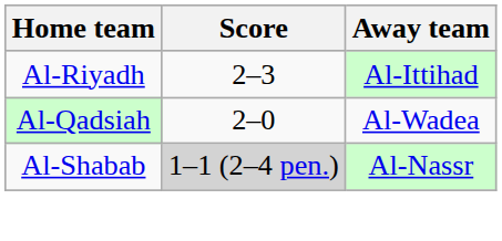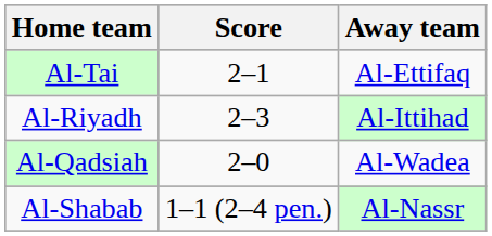+ row: Al-Tai | 2–1 | Al-Ettifaq
Al-Shabab | Score: lightgrey background -> no background
